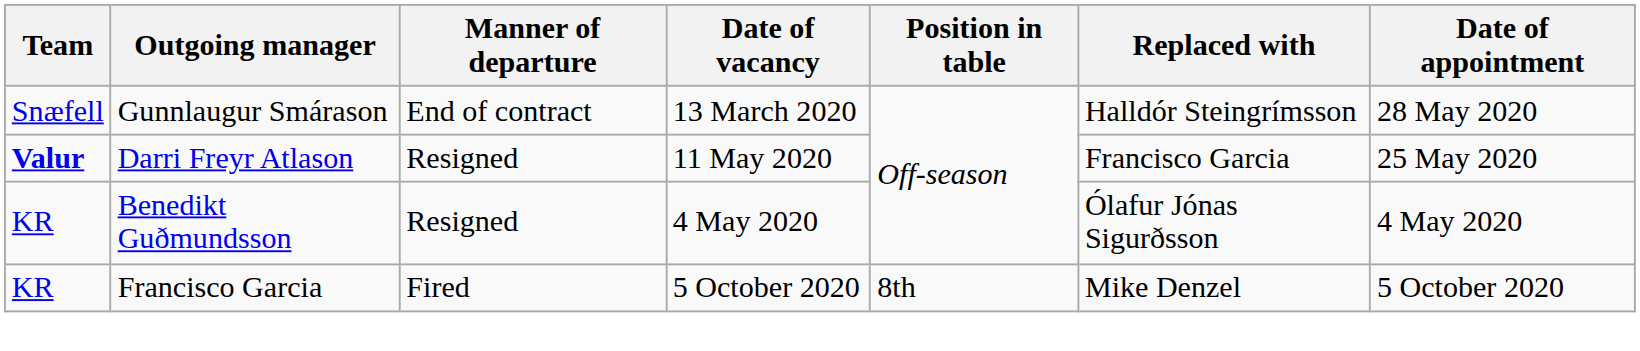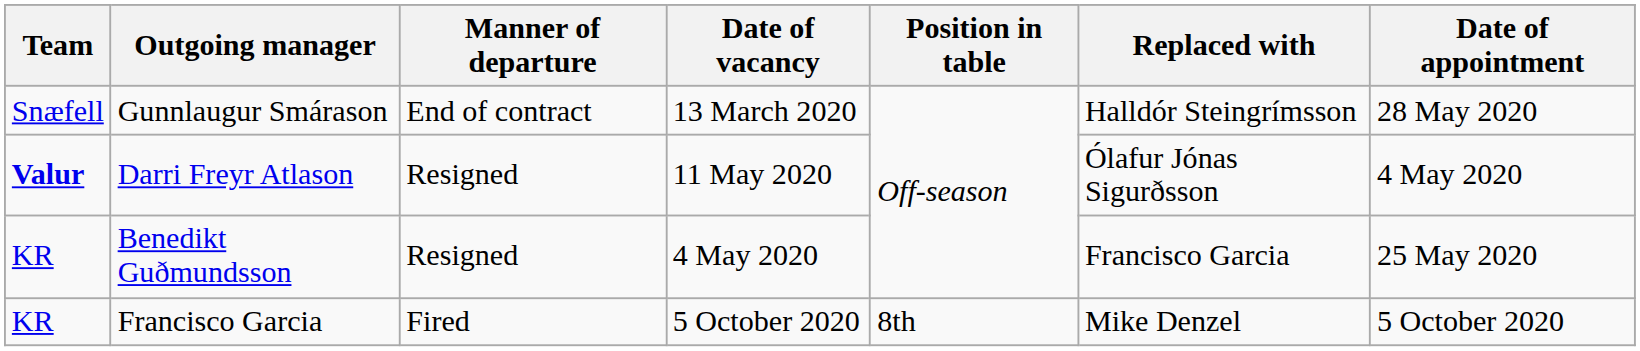Darri Freyr Atlason | Replaced with: Francisco Garcia -> Ólafur Jónas Sigurðsson
Darri Freyr Atlason | Date of appointment: 25 May 2020 -> 4 May 2020
Benedikt Guðmundsson | Replaced with: Ólafur Jónas Sigurðsson -> Francisco Garcia
Benedikt Guðmundsson | Date of appointment: 4 May 2020 -> 25 May 2020
